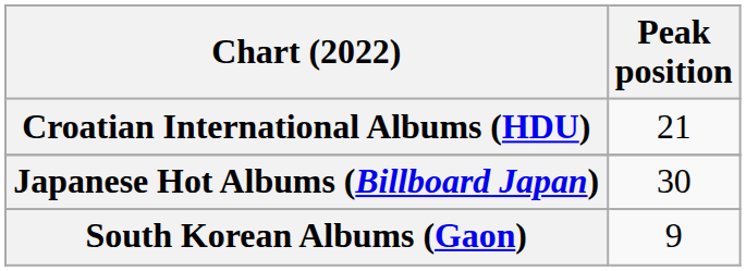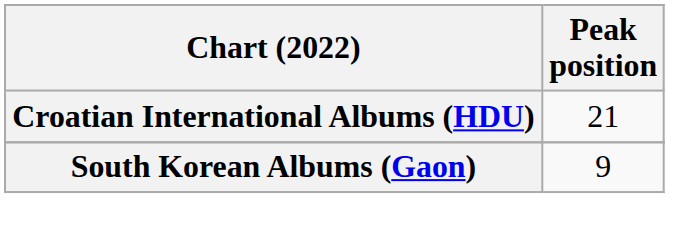- row: Japanese Hot Albums (Billboard Japan) | 30
